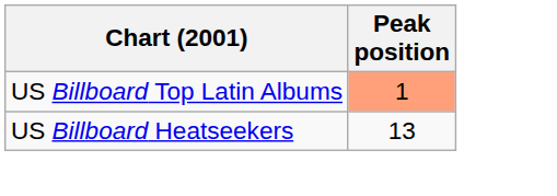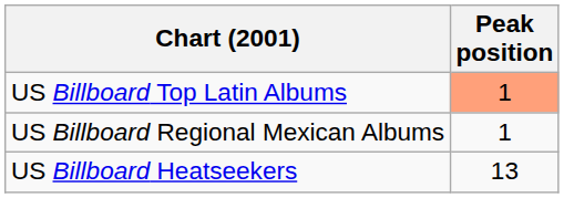+ row: US Billboard Regional Mexican Albums | 1
